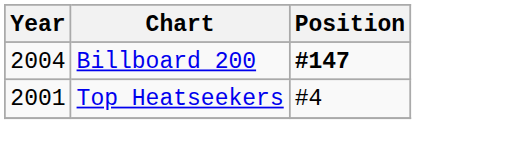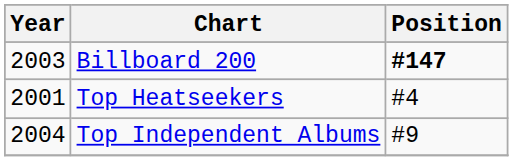Billboard 200 | Year: 2004 -> 2003
+ row: 2004 | Top Independent Albums | #9
